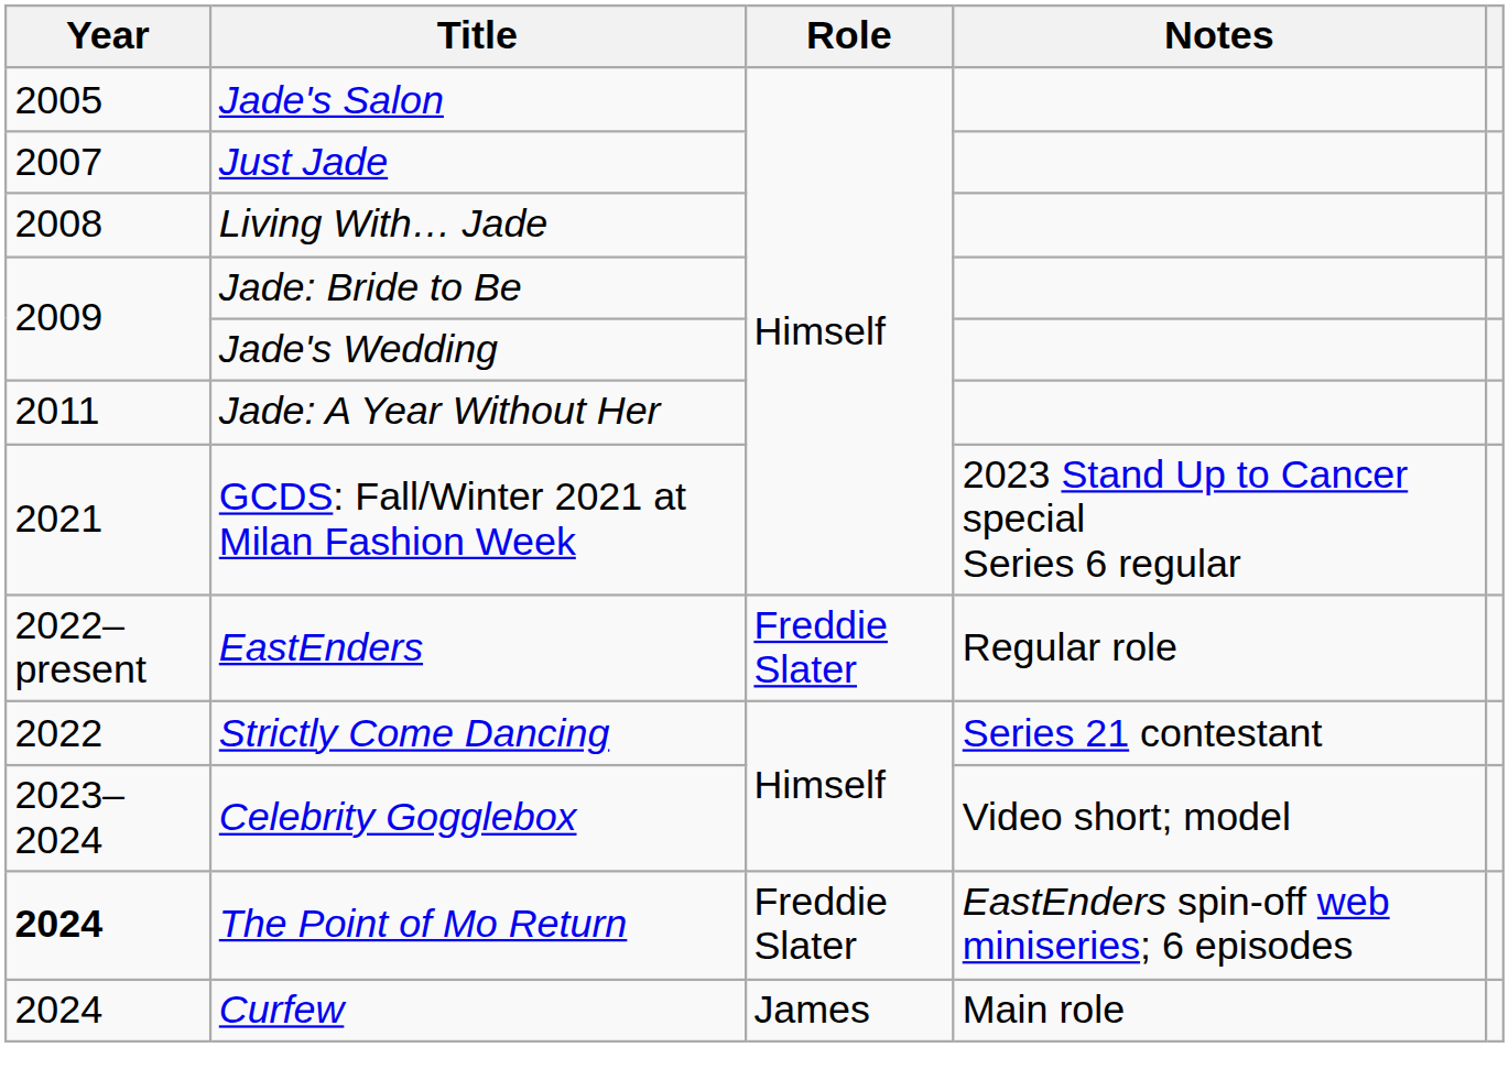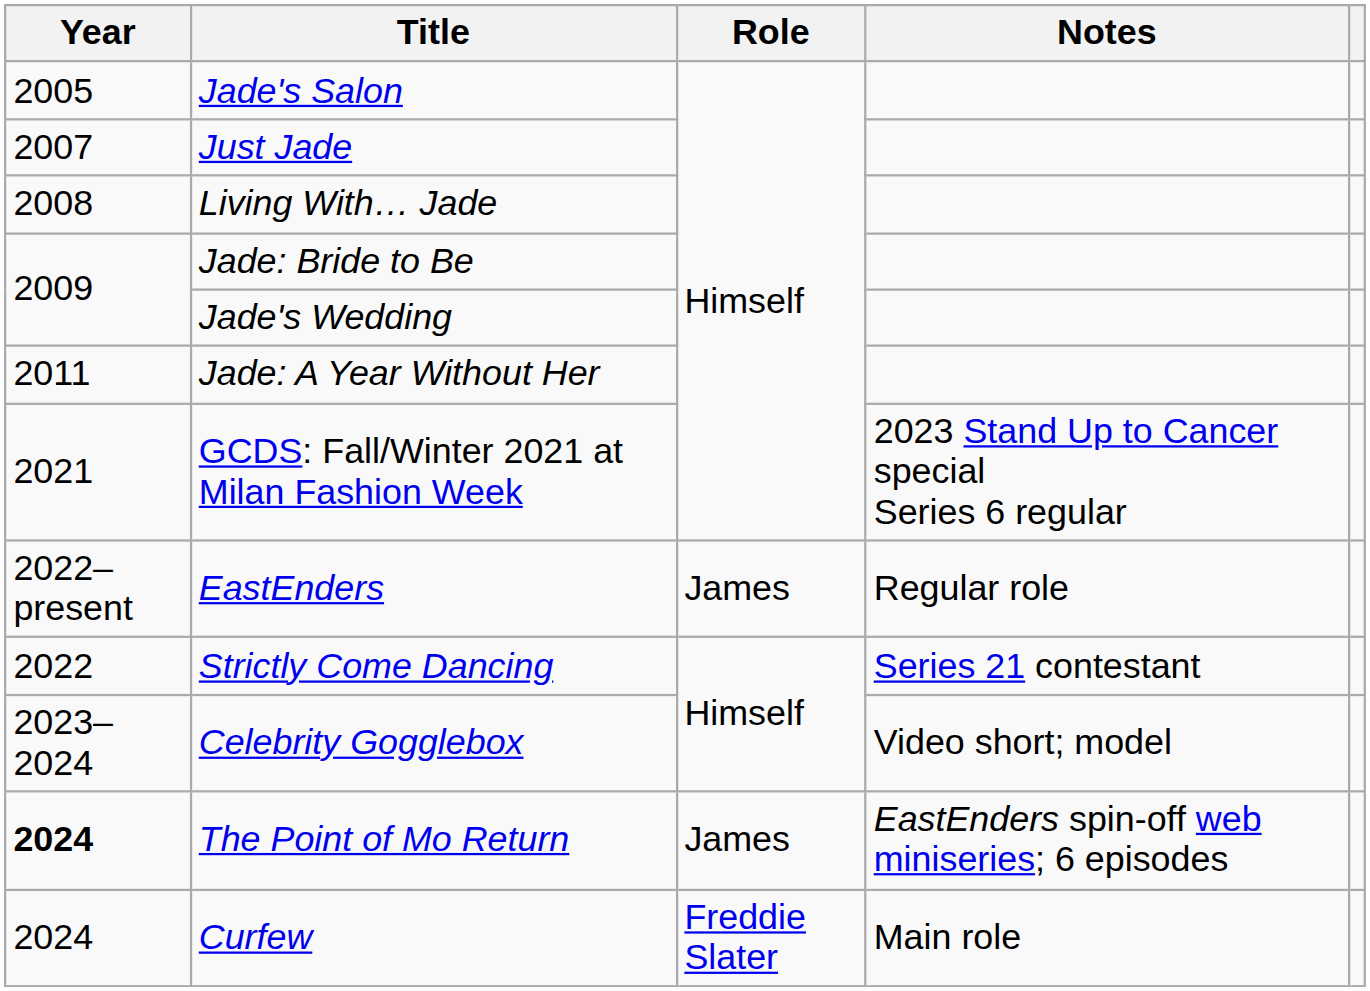EastEnders | Role: Freddie Slater -> James
The Point of Mo Return | Role: Freddie Slater -> James
Curfew | Role: James -> Freddie Slater
